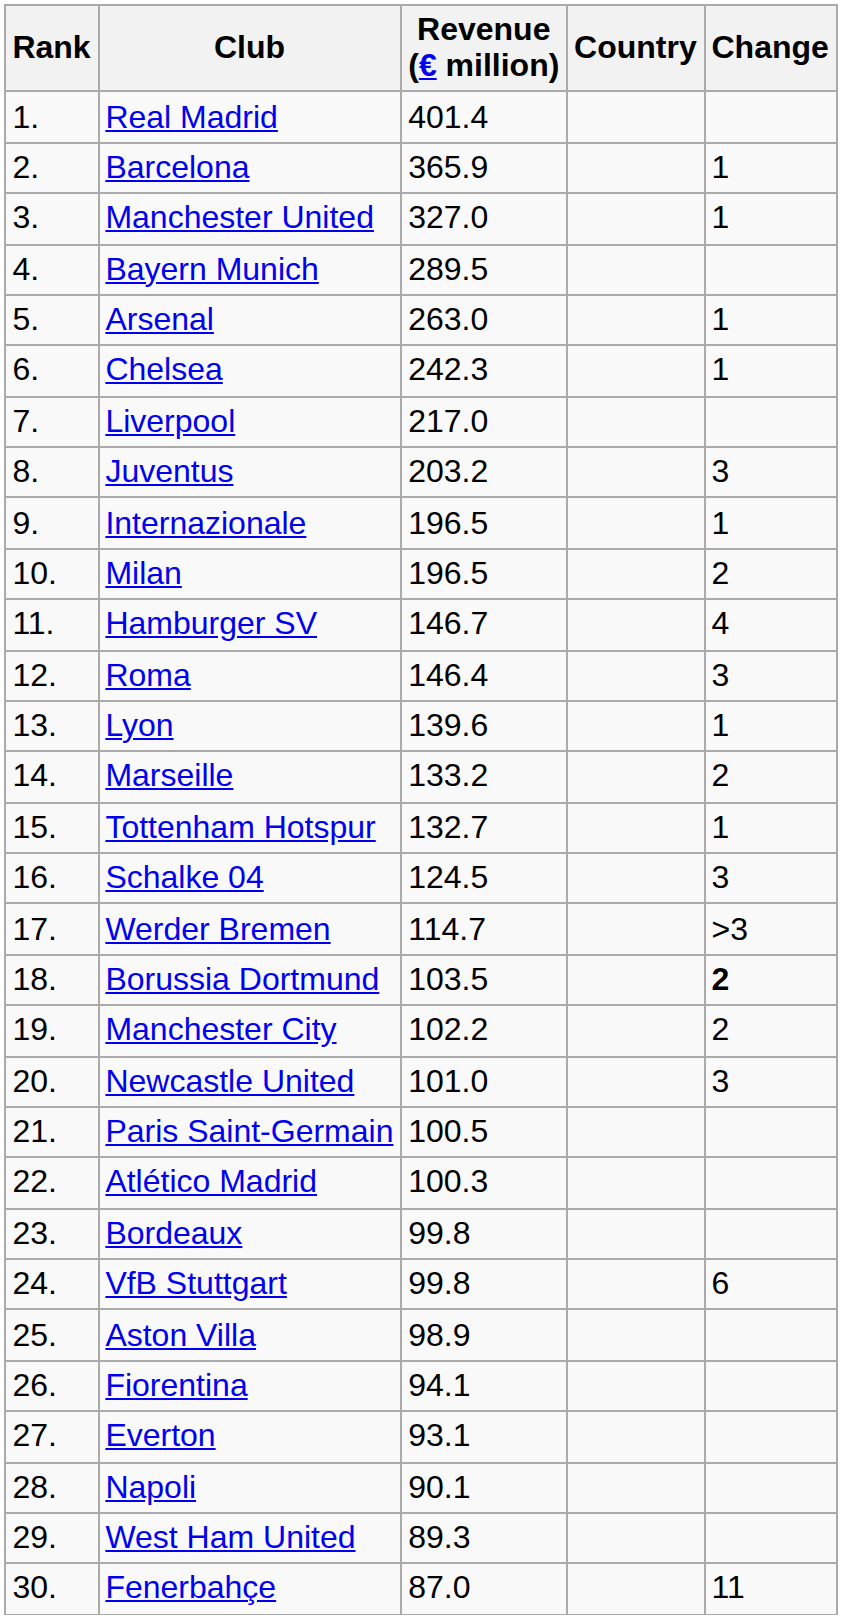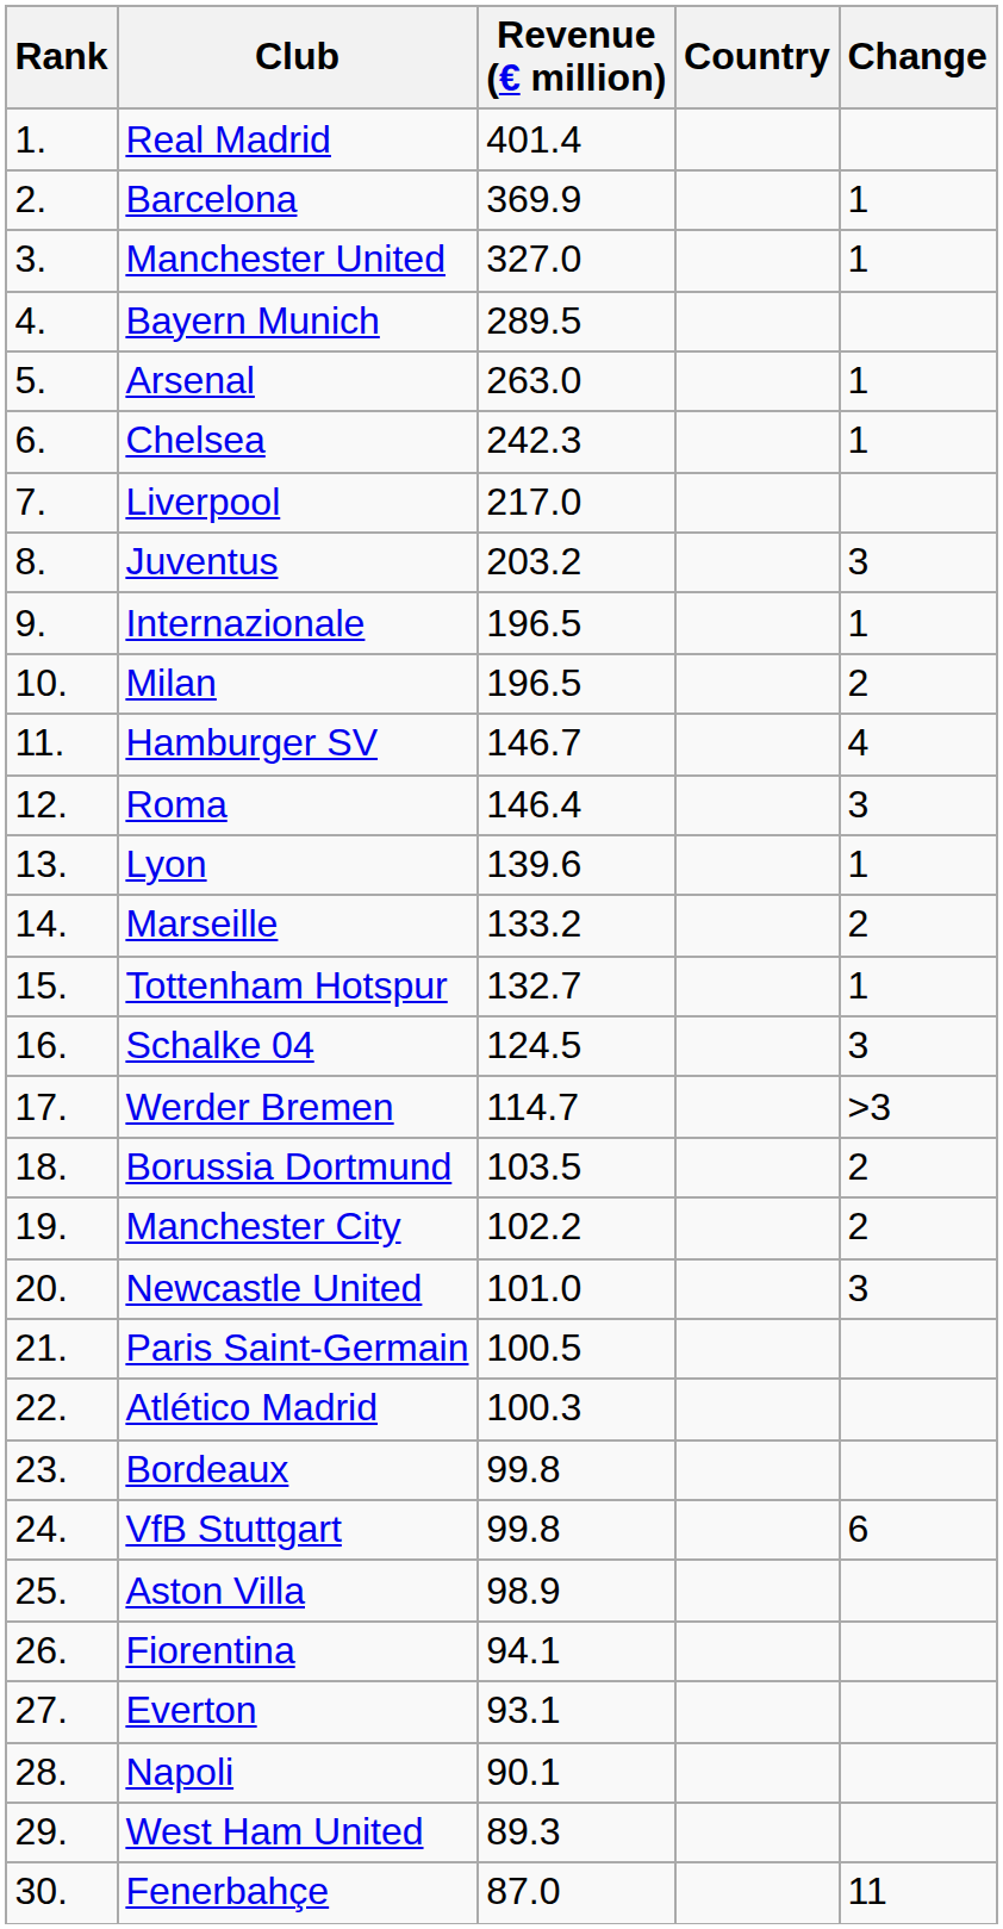Barcelona | Revenue (€ million): 365.9 -> 369.9
Borussia Dortmund | Change: bold -> normal
